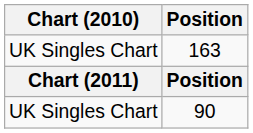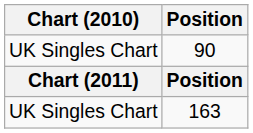rows swapped: 90 <-> 163
